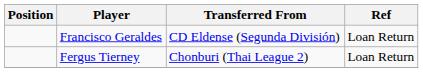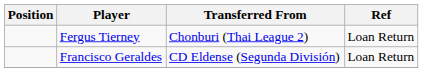rows swapped: Fergus Tierney <-> Francisco Geraldes
